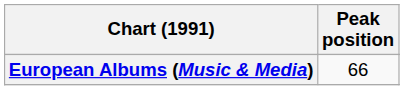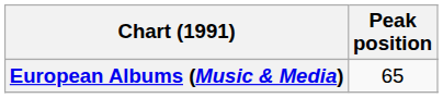European Albums (Music & Media) | Peak position: 66 -> 65
